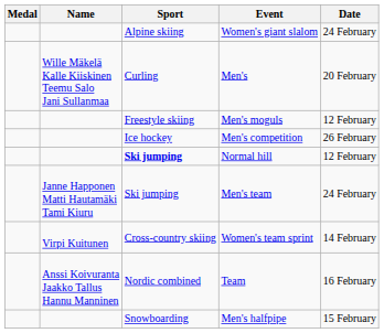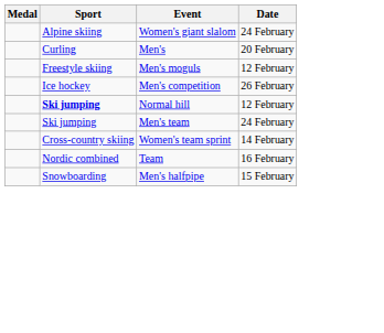- column: Name | Wille Mäkelä Kalle Kiiskinen Teemu Salo Jani Sullanmaa | Janne Happonen Matti Hautamäki Tami Kiuru | Virpi Kuitunen | Anssi Koivuranta Jaakko Tallus Hannu Manninen
